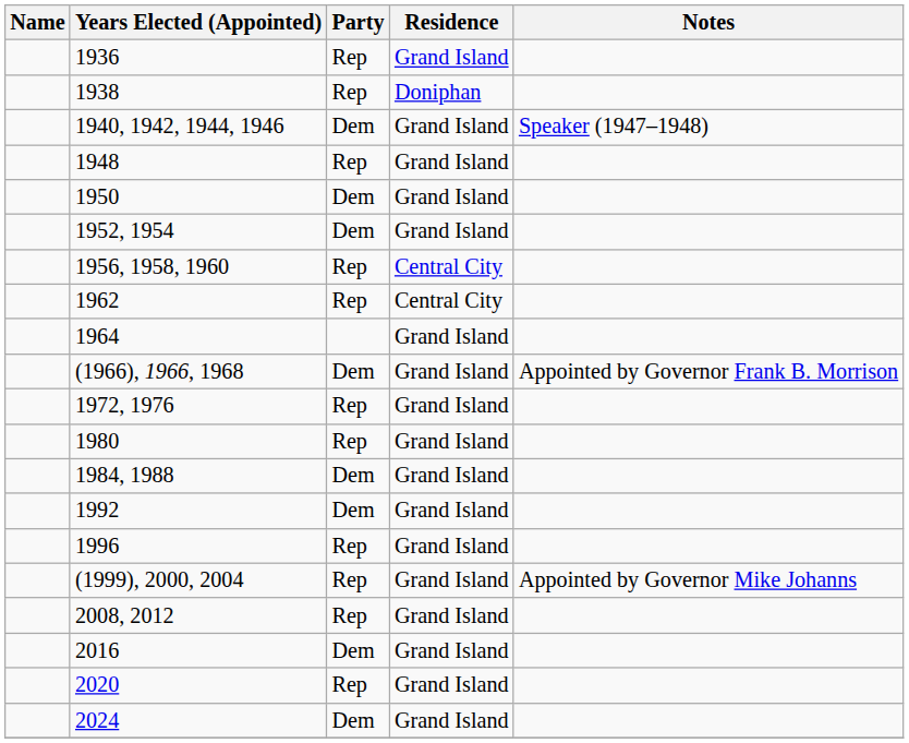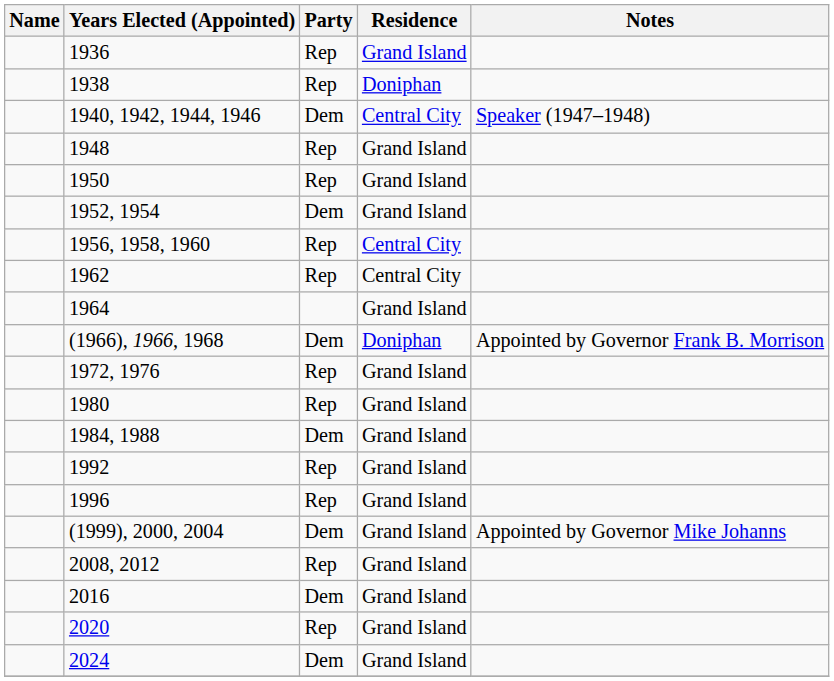1940, 1942, 1944, 1946 | Residence: Grand Island -> Central City
1950 | Party: Dem -> Rep
(1966), 1966, 1968 | Residence: Grand Island -> Doniphan
1992 | Party: Dem -> Rep
(1999), 2000, 2004 | Party: Rep -> Dem
